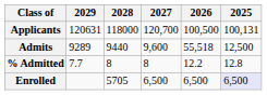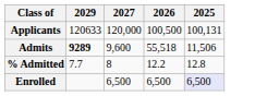- column: 2028 | 118000 | 9440 | 8 | 5705
Applicants | 2029: 120631 -> 120633
Applicants | 2027: 120,700 -> 120,000
Admits | 2029: normal -> bold
Admits | 2025: 12,500 -> 11,506
